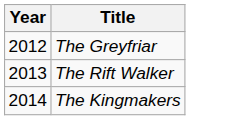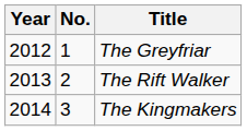+ column: No. | 1 | 2 | 3
